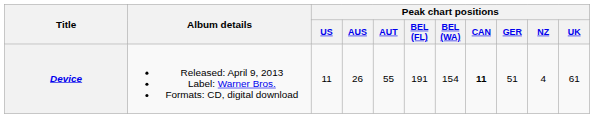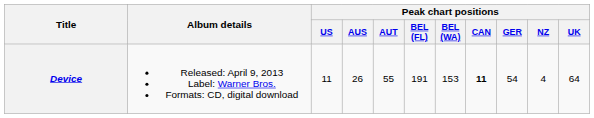Device | Peak chart positions / BEL (WA): 154 -> 153
Device | Peak chart positions / GER: 51 -> 54
Device | Peak chart positions / UK: 61 -> 64
